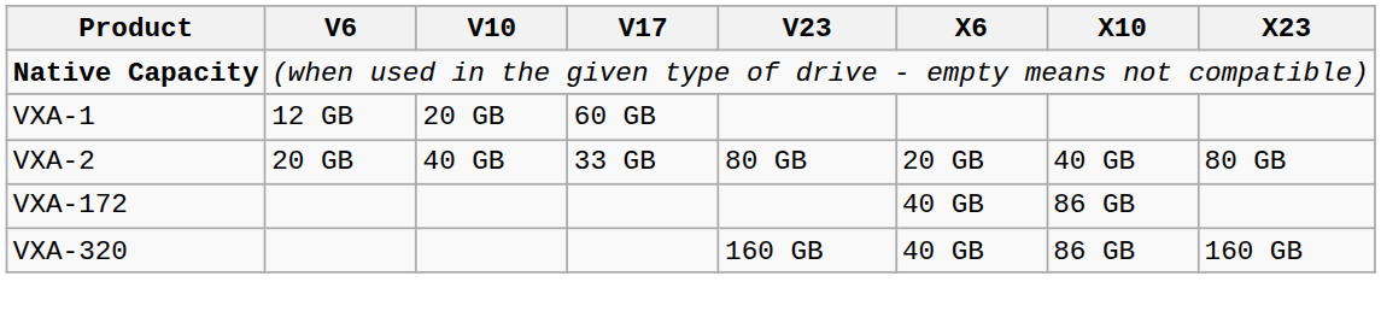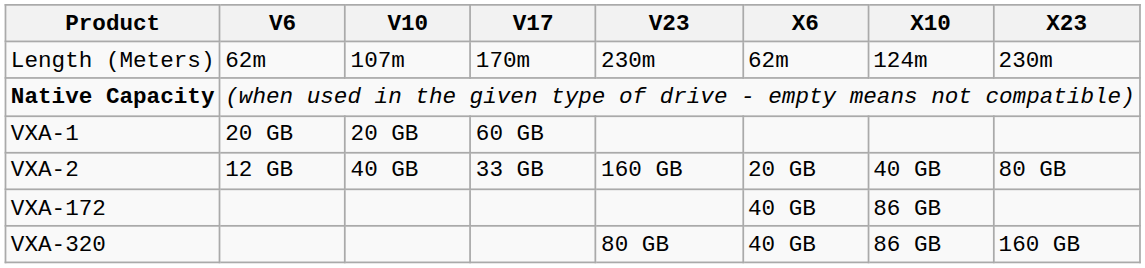+ row: Length (Meters) | 62m | 107m | 170m | 230m | 62m | 124m | 230m
VXA-1 | V6: 12 GB -> 20 GB
VXA-2 | V6: 20 GB -> 12 GB
VXA-2 | V23: 80 GB -> 160 GB
VXA-320 | V23: 160 GB -> 80 GB
